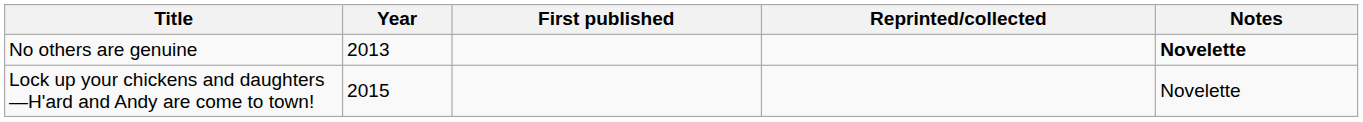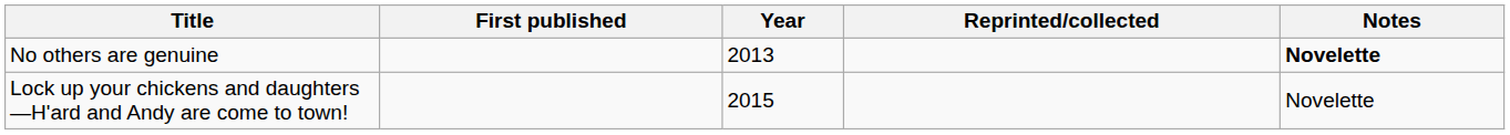columns swapped: Year <-> First published
